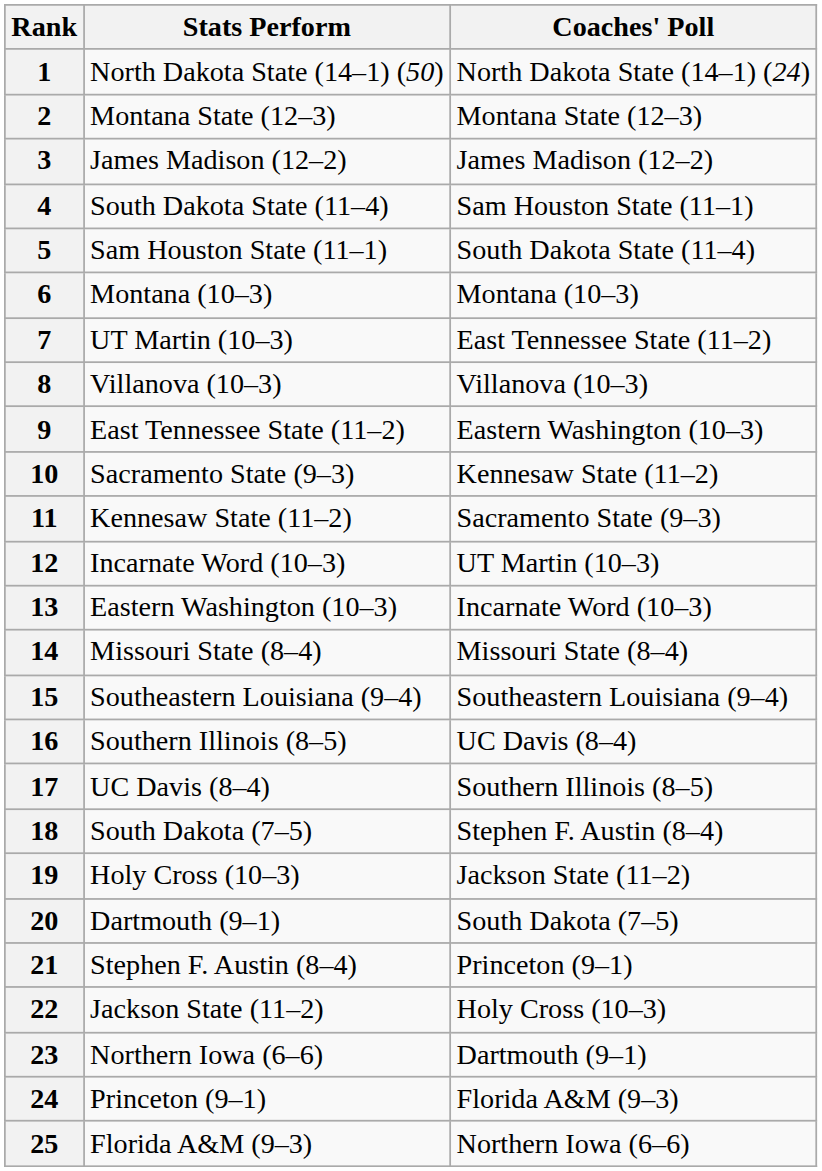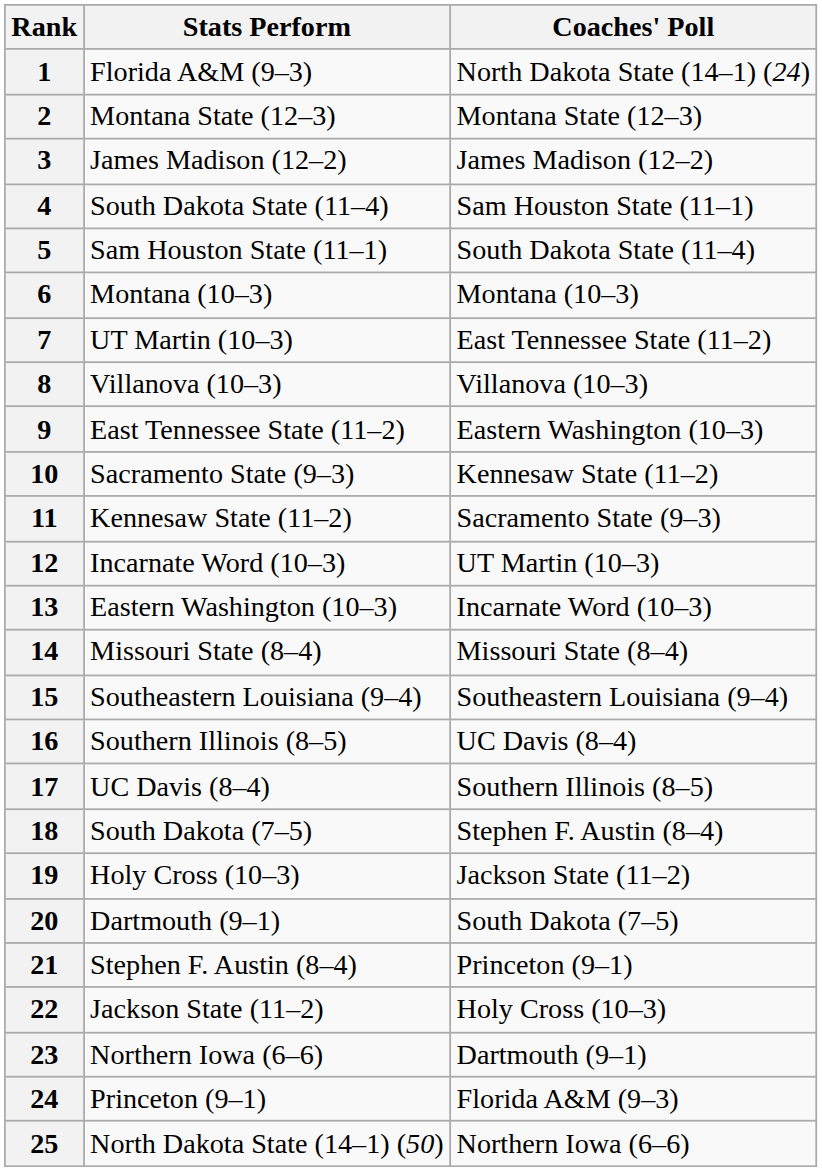1 | Stats Perform: North Dakota State (14–1) (50) -> Florida A&M (9–3)
25 | Stats Perform: Florida A&M (9–3) -> North Dakota State (14–1) (50)
